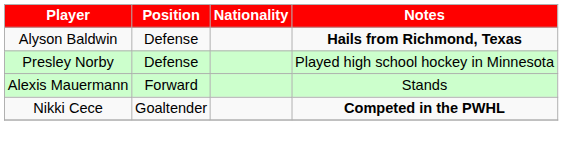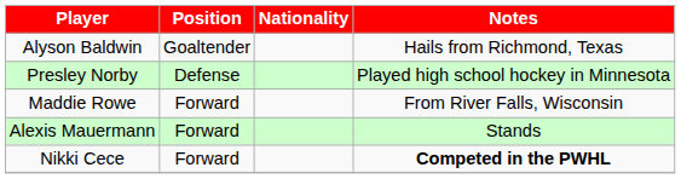Alyson Baldwin | Position: Defense -> Goaltender
Alyson Baldwin | Notes: bold -> normal
+ row: Maddie Rowe | Forward | From River Falls, Wisconsin
Nikki Cece | Position: Goaltender -> Forward
